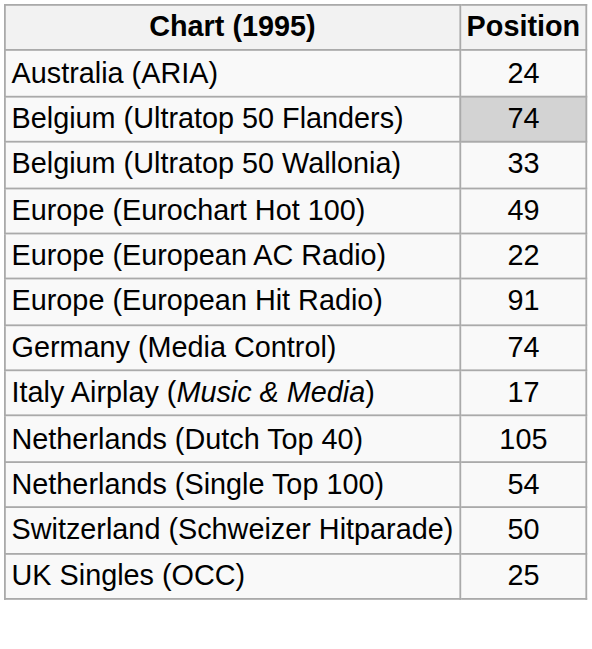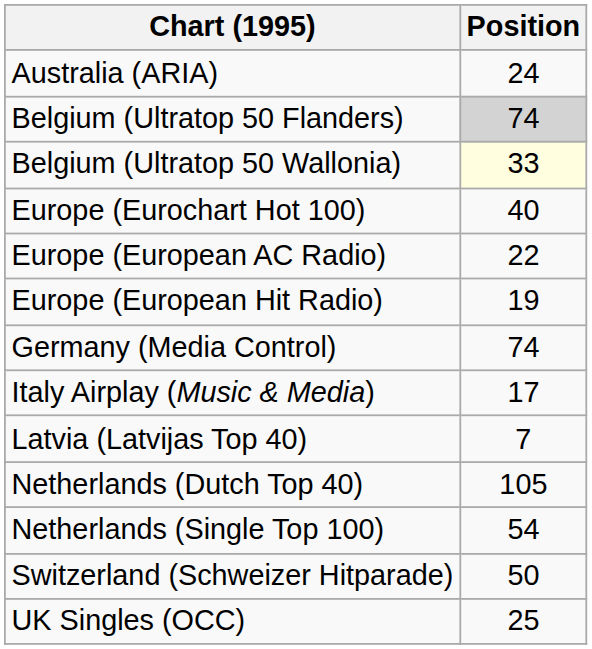Belgium (Ultratop 50 Wallonia) | Position: no background -> lightyellow background
Europe (Eurochart Hot 100) | Position: 49 -> 40
Europe (European Hit Radio) | Position: 91 -> 19
+ row: Latvia (Latvijas Top 40) | 7
